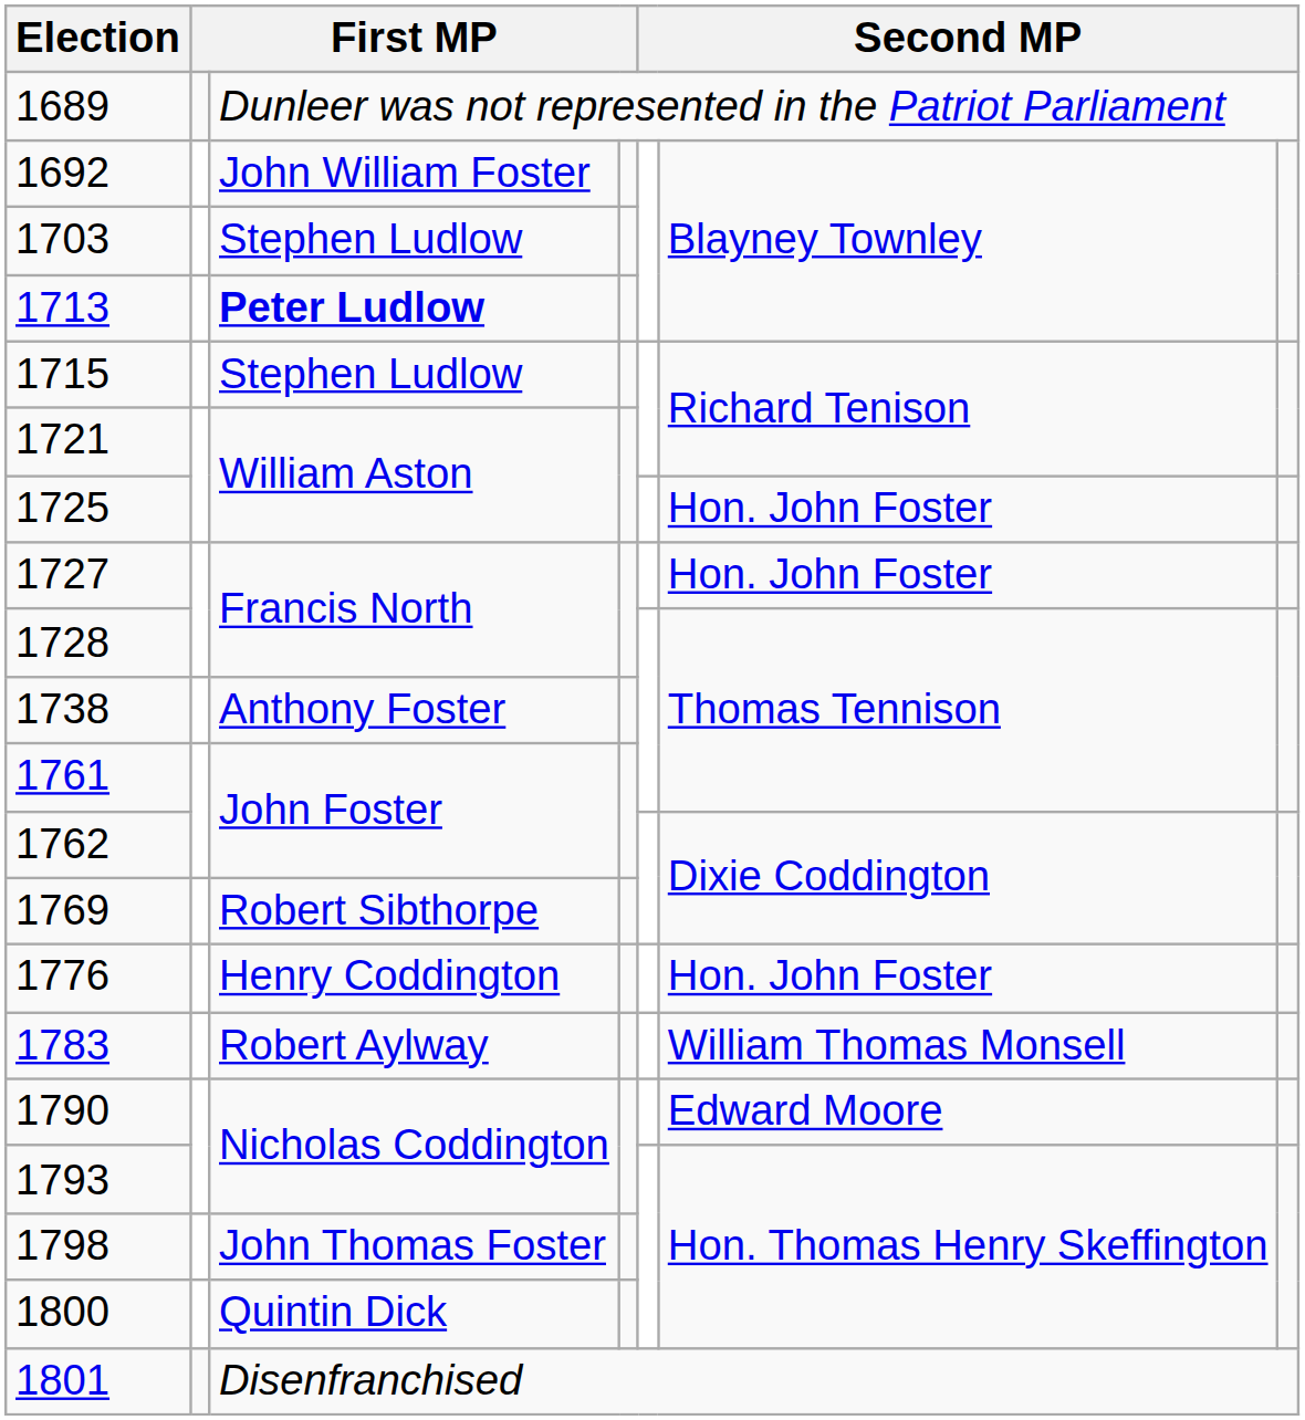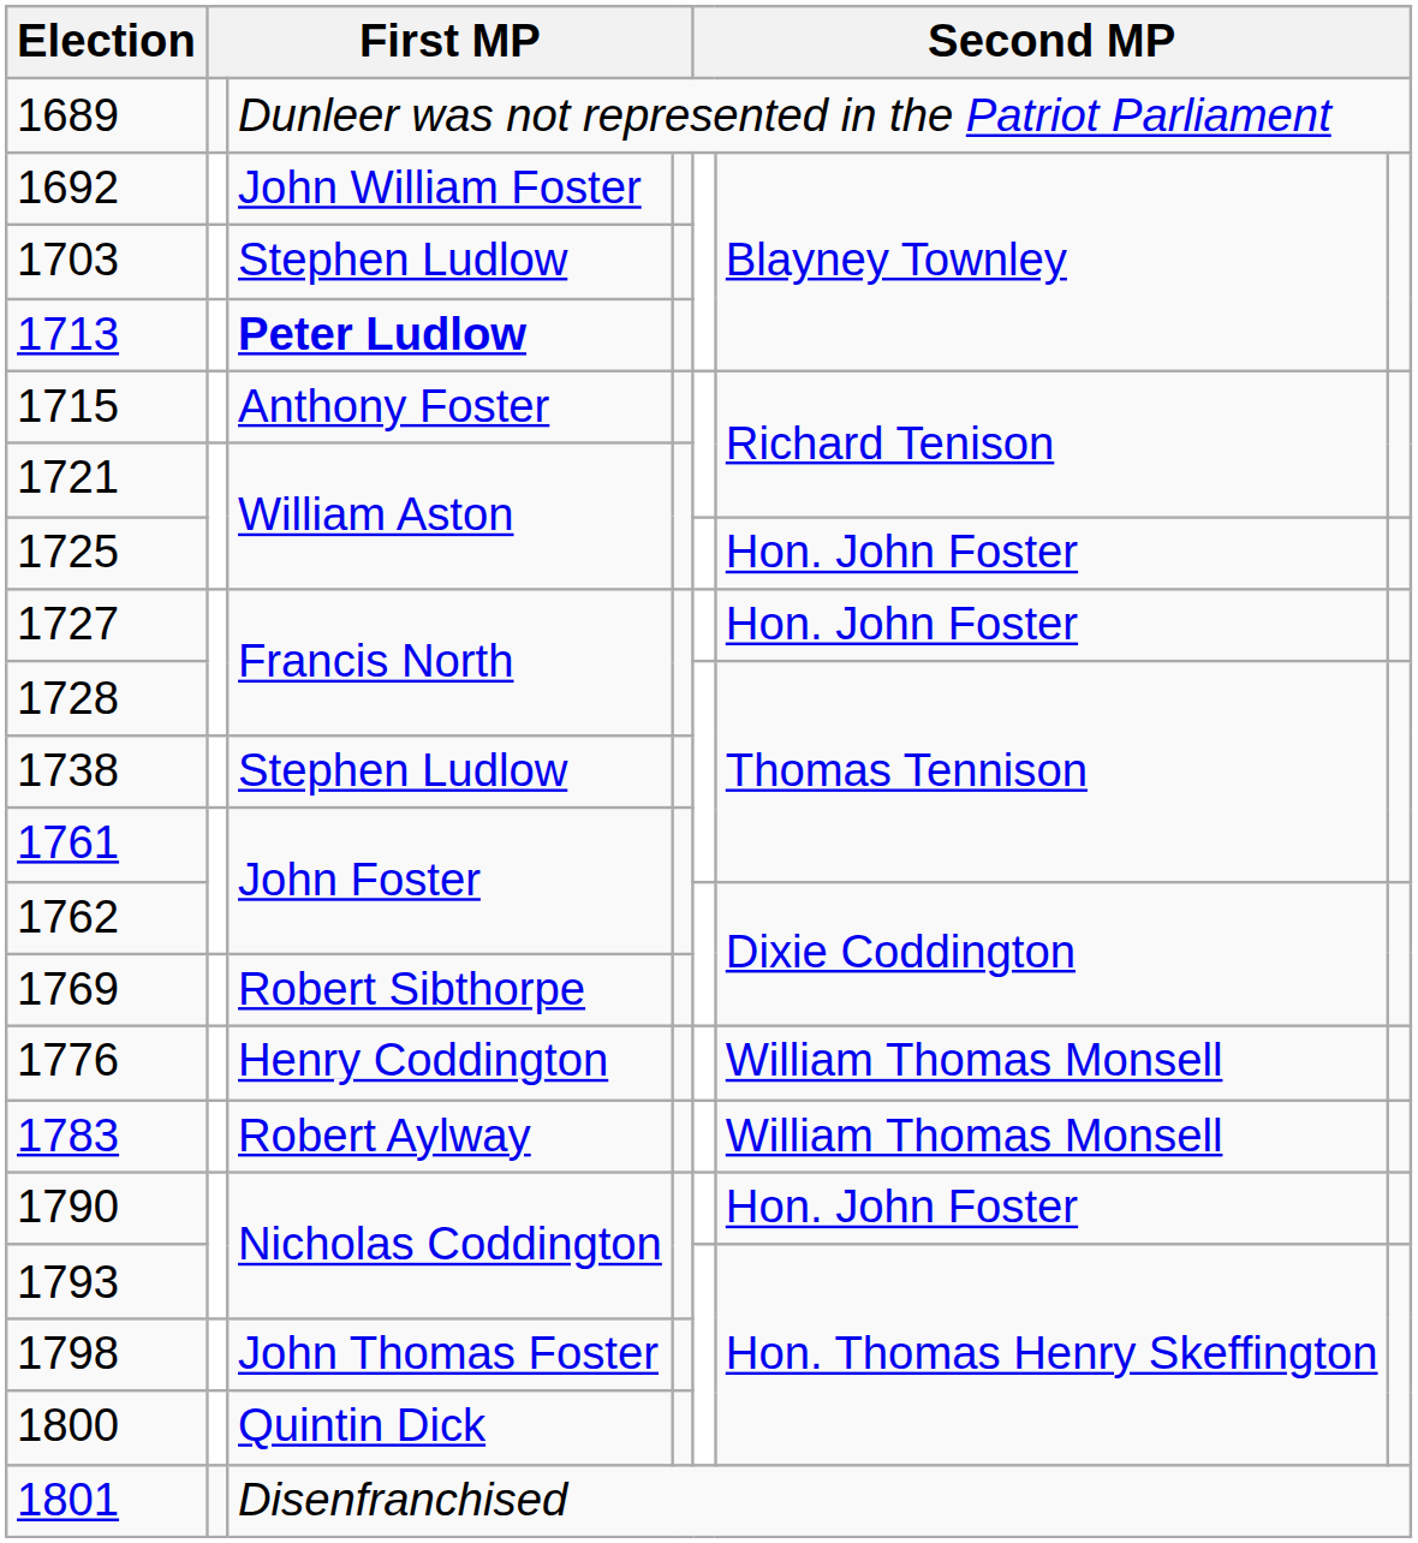1715 | column 3: Stephen Ludlow -> Anthony Foster
1738 | column 3: Anthony Foster -> Stephen Ludlow
1776 | column 6: Hon. John Foster -> William Thomas Monsell
1790 | column 6: Edward Moore -> Hon. John Foster
